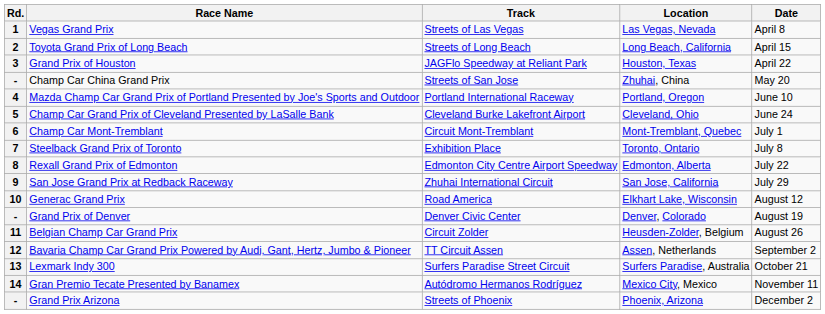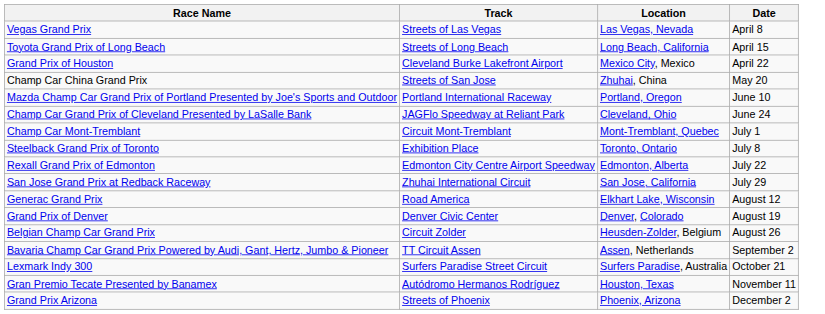- column: Rd. | 1 | 2 | 3 | - | 4 | 5 | 6 | 7 | 8 | 9 | 10 | - | 11 | 12 | 13 | 14 | -
Grand Prix of Houston | Track: JAGFlo Speedway at Reliant Park -> Cleveland Burke Lakefront Airport
Grand Prix of Houston | Location: Houston, Texas -> Mexico City, Mexico
Champ Car Grand Prix of Cleveland Presented by LaSalle Bank | Track: Cleveland Burke Lakefront Airport -> JAGFlo Speedway at Reliant Park
Gran Premio Tecate Presented by Banamex | Location: Mexico City, Mexico -> Houston, Texas
